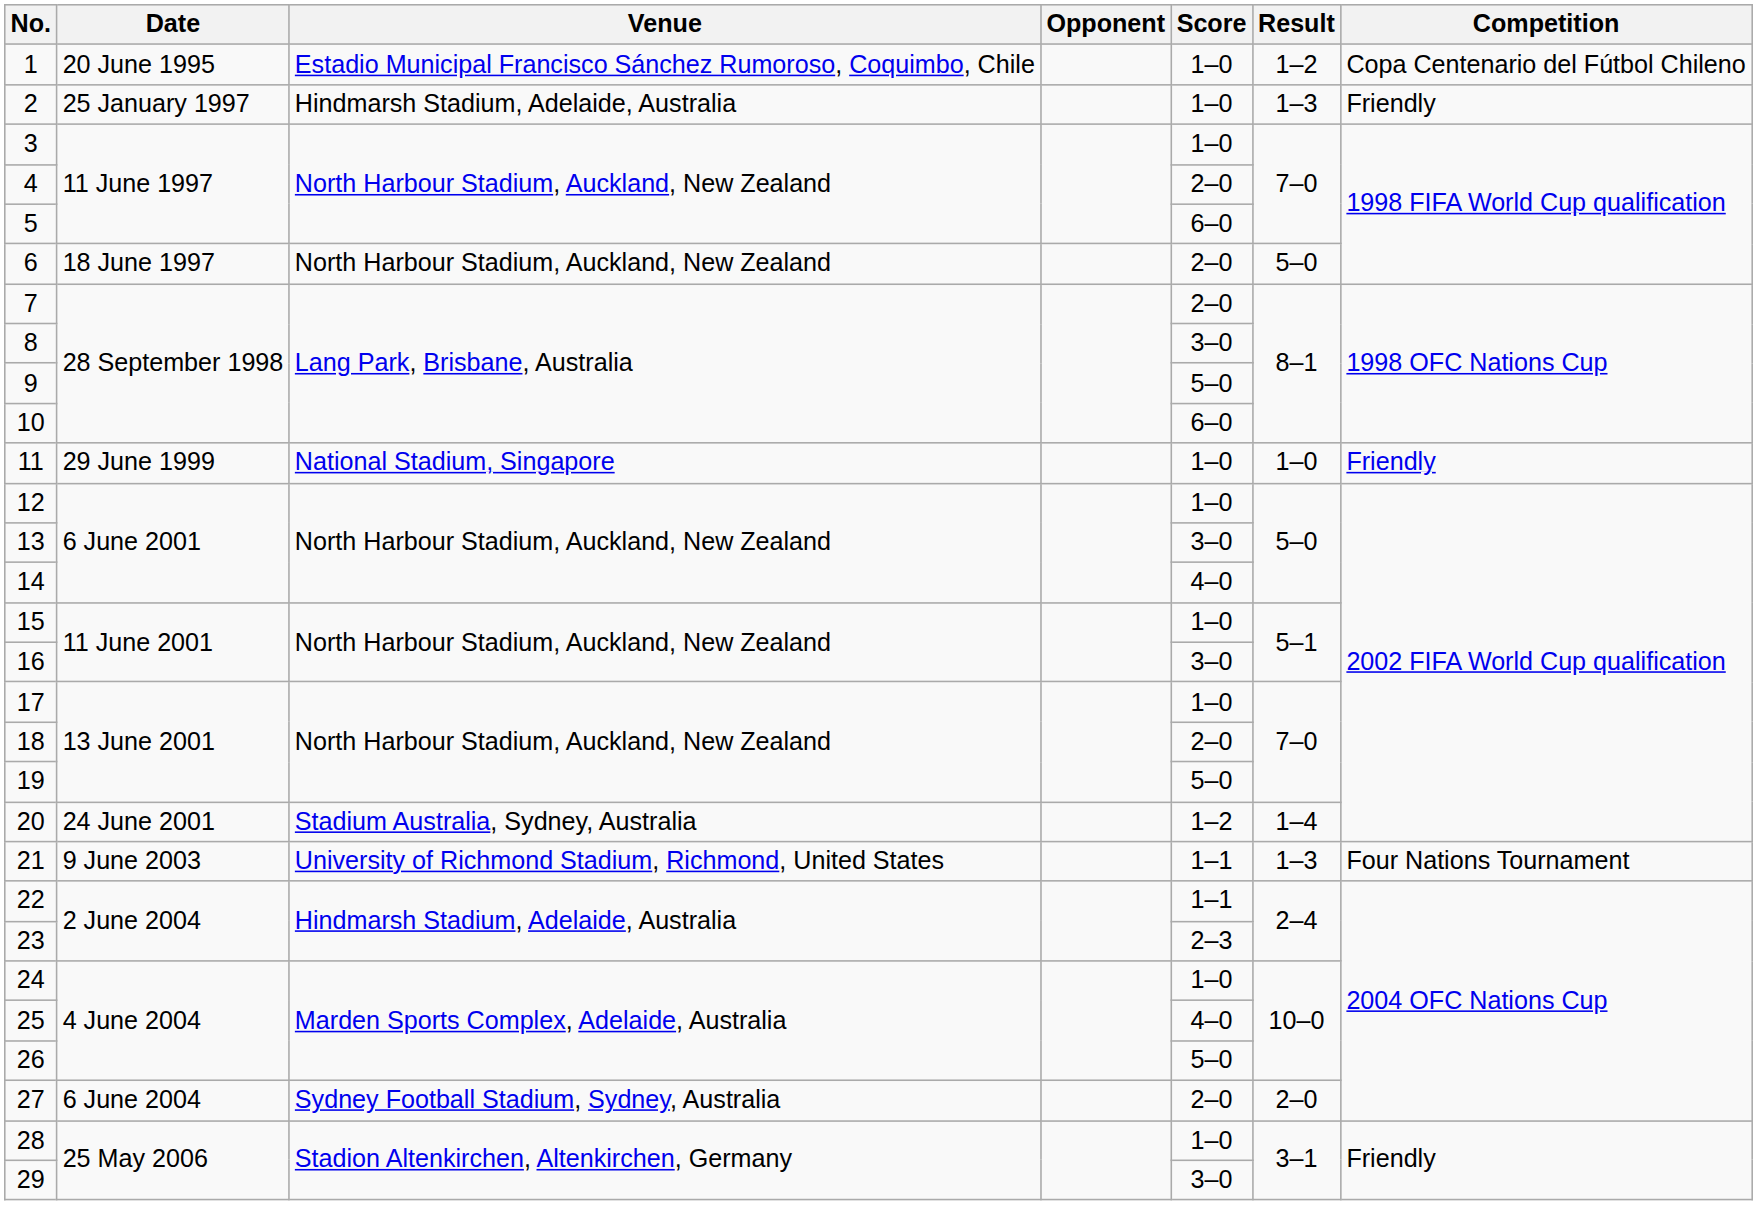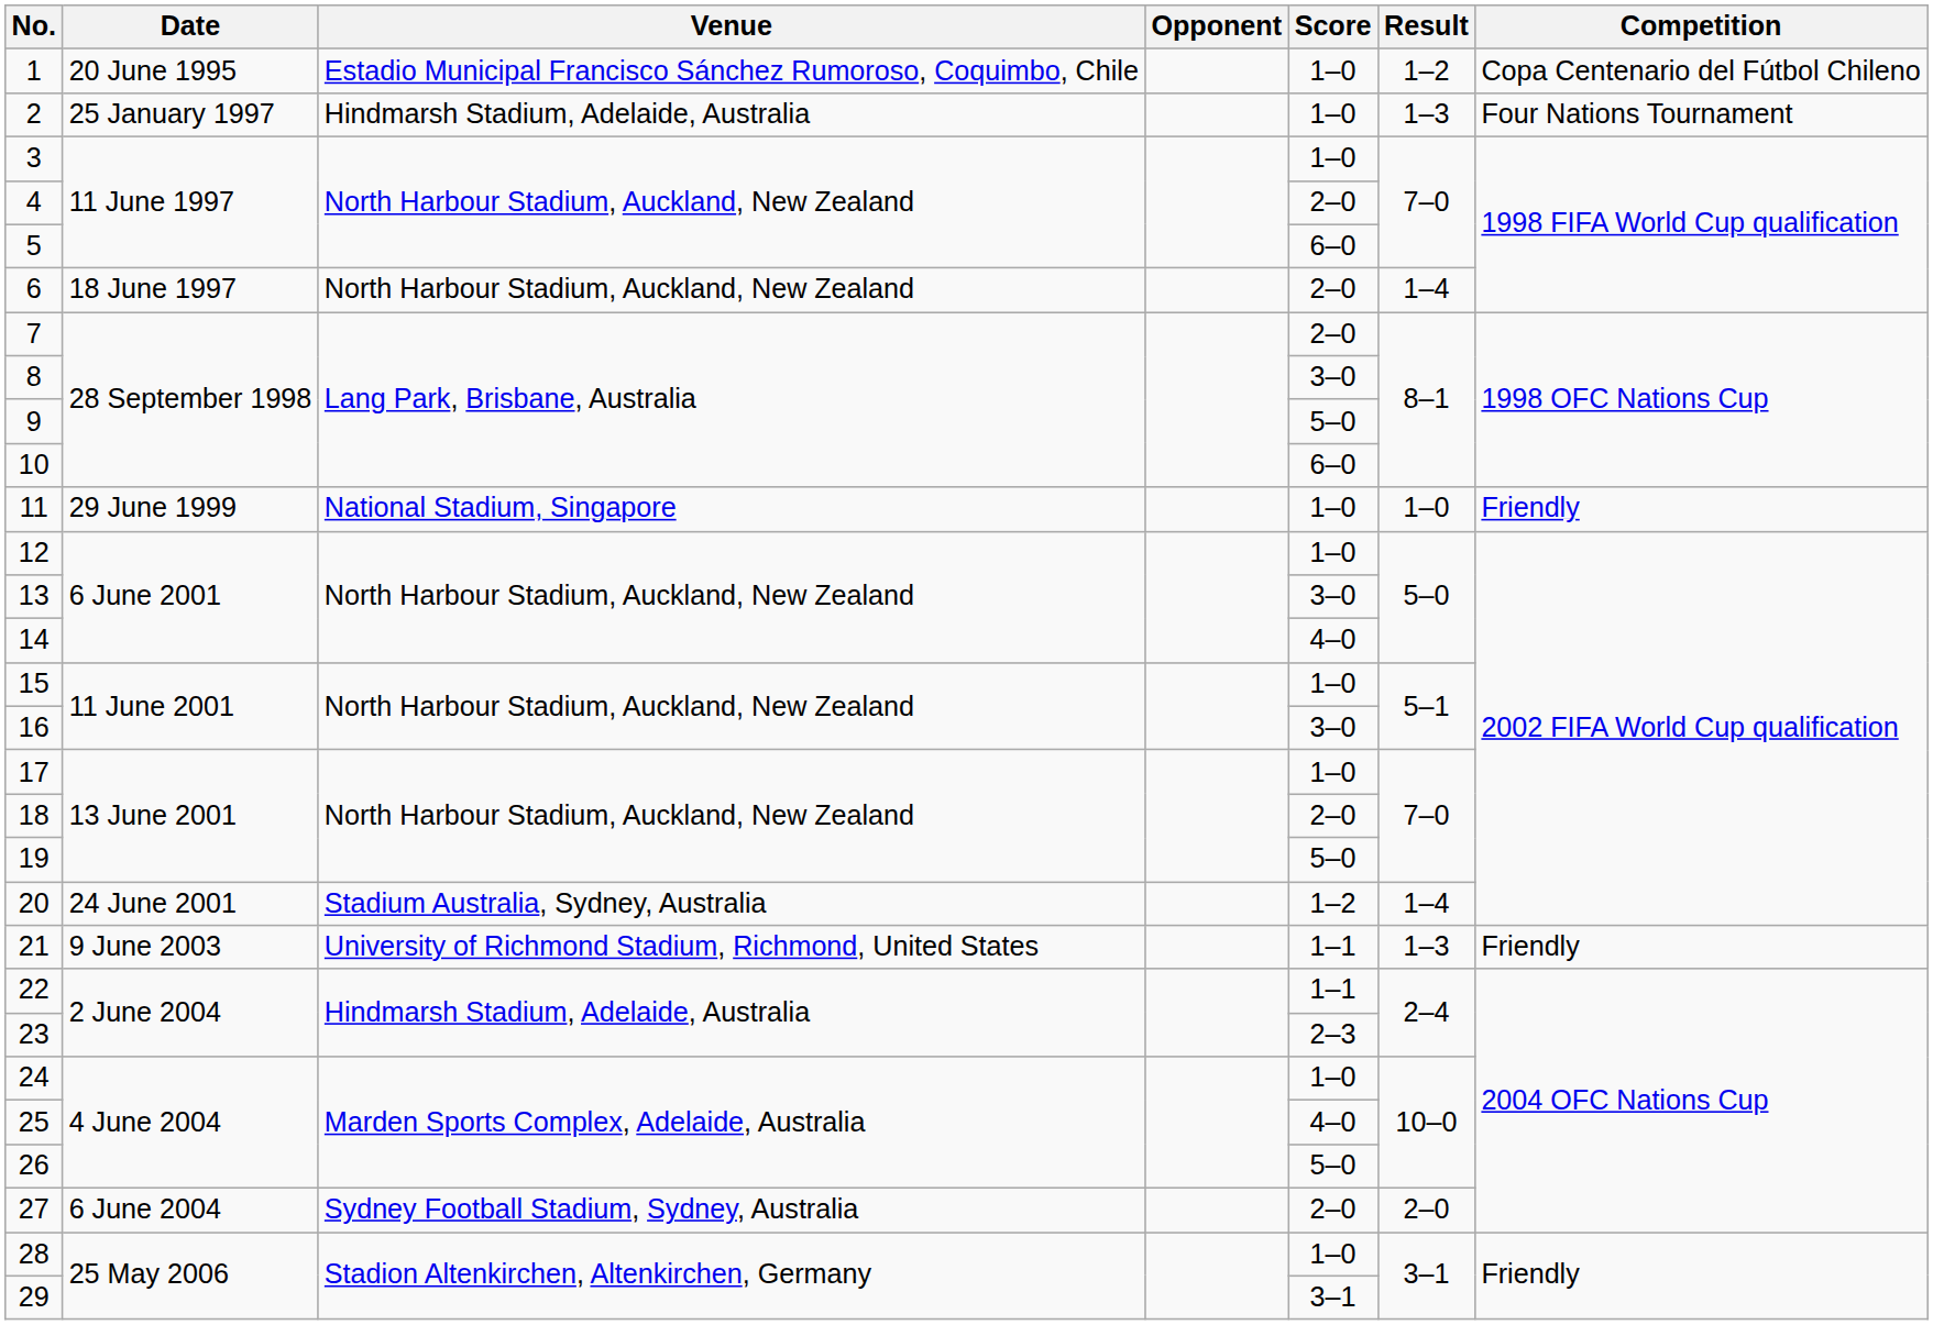2 | Competition: Friendly -> Four Nations Tournament
6 | Result: 5–0 -> 1–4
21 | Competition: Four Nations Tournament -> Friendly
29 | Score: 3–0 -> 3–1
